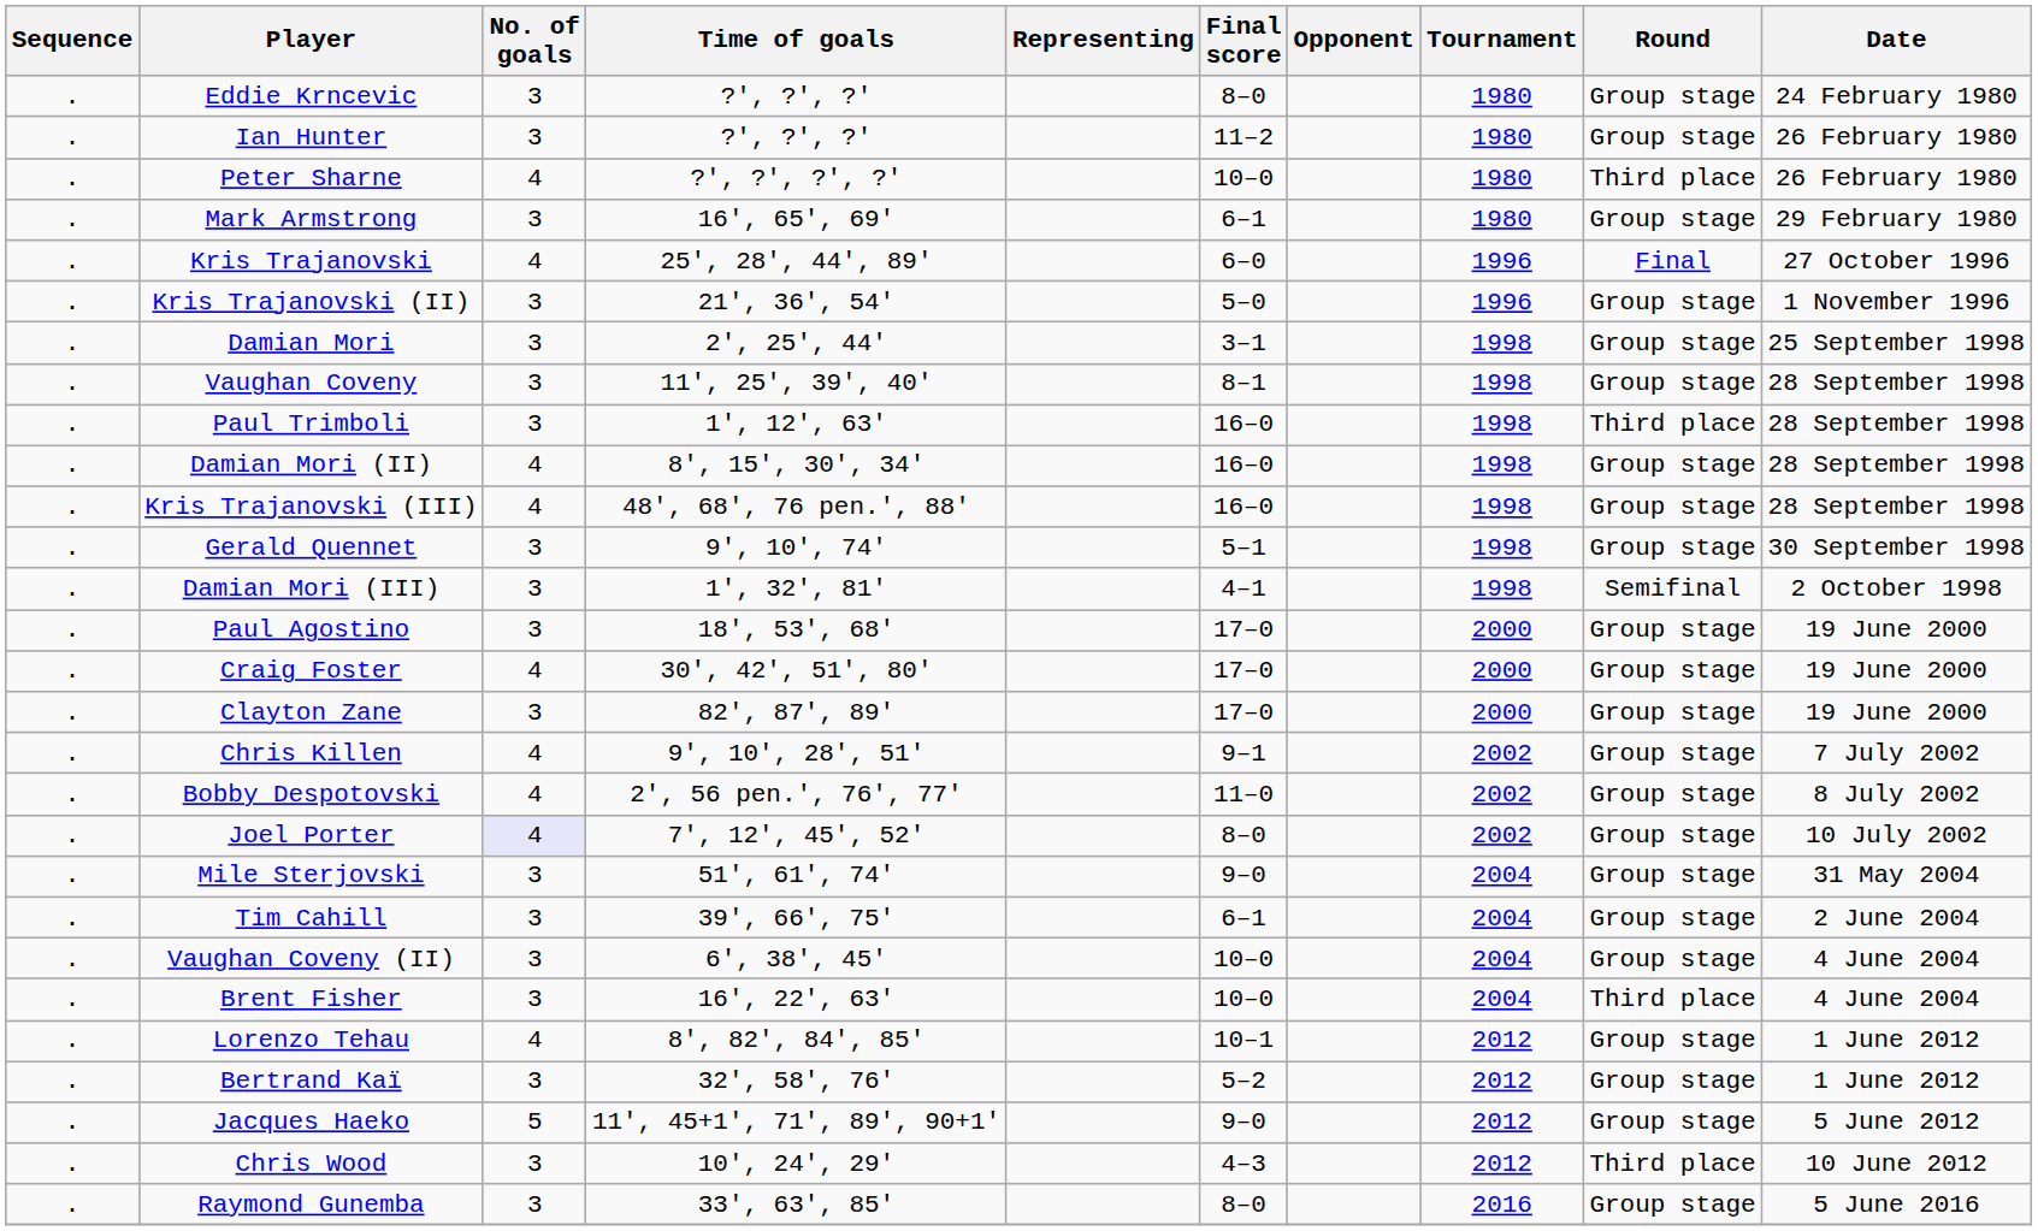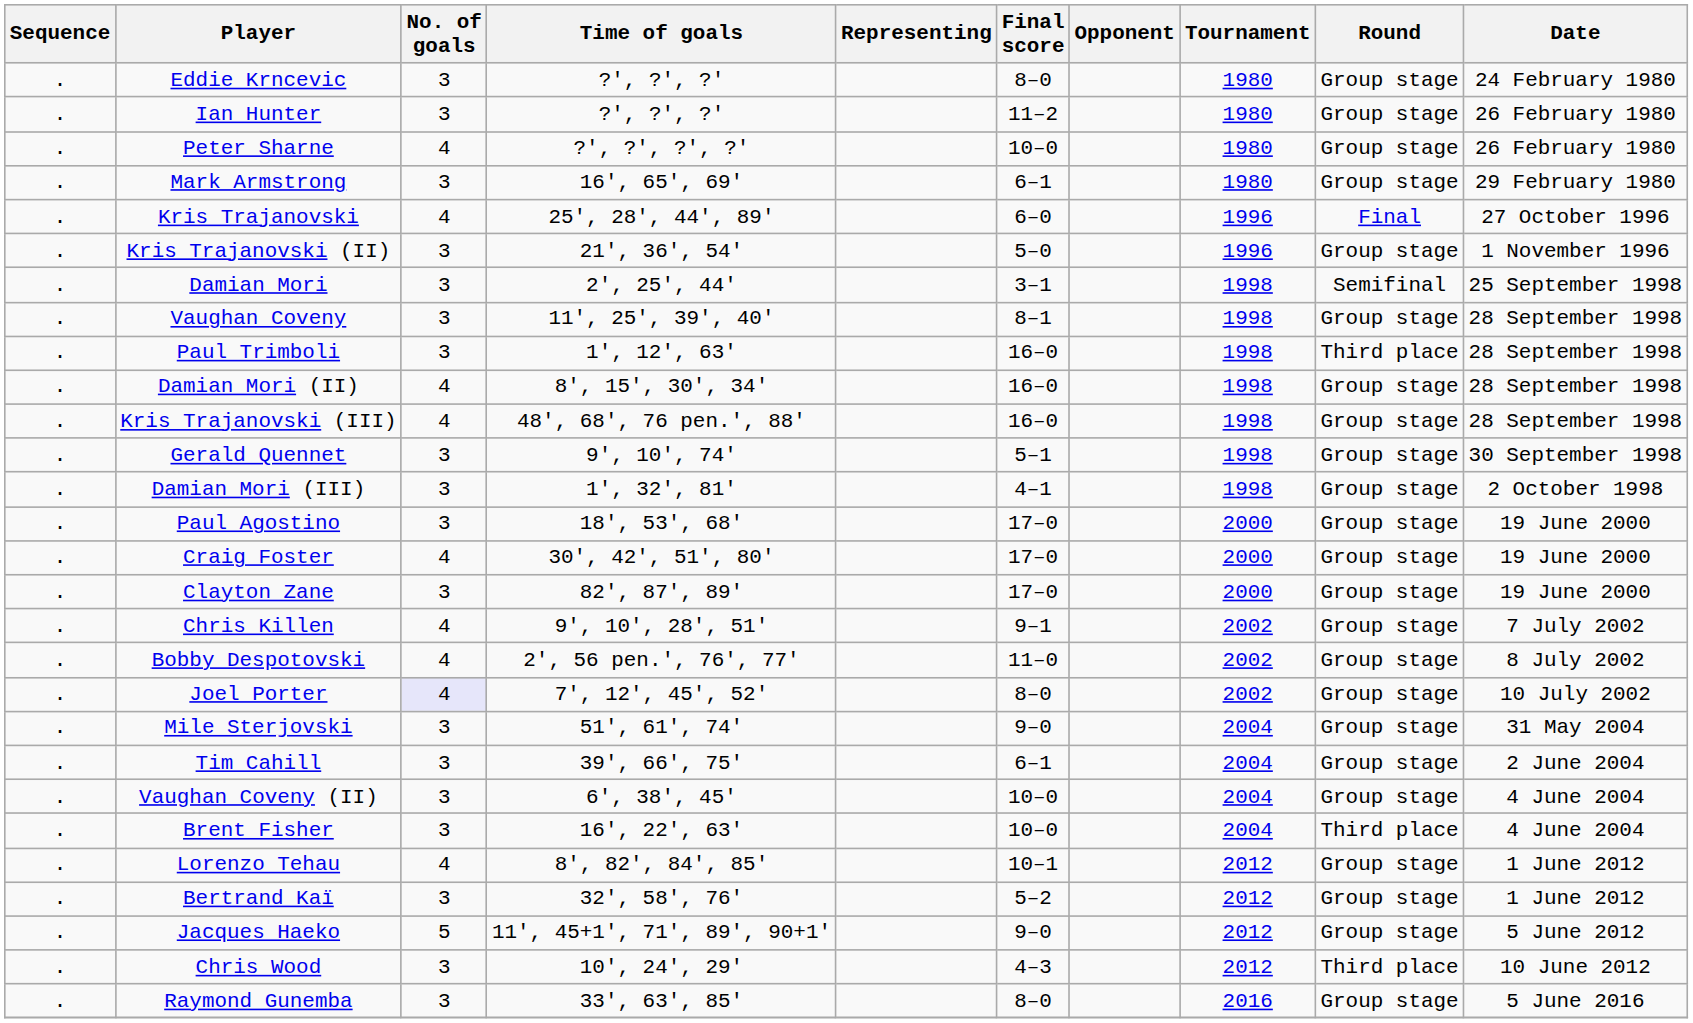Peter Sharne | Round: Third place -> Group stage
Damian Mori | Round: Group stage -> Semifinal
Damian Mori (III) | Round: Semifinal -> Group stage
